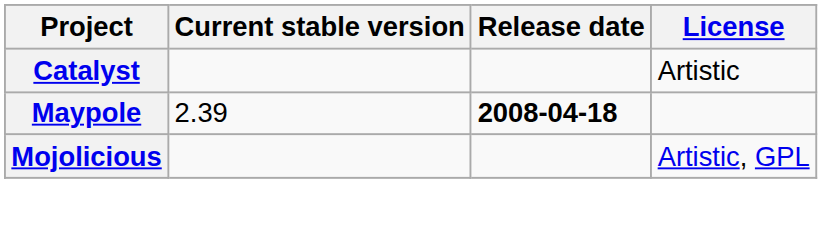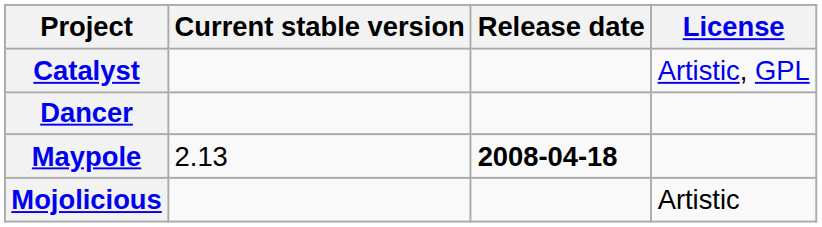Catalyst | License: Artistic -> Artistic, GPL
+ row: Dancer
Maypole | Current stable version: 2.39 -> 2.13
Mojolicious | License: Artistic, GPL -> Artistic
